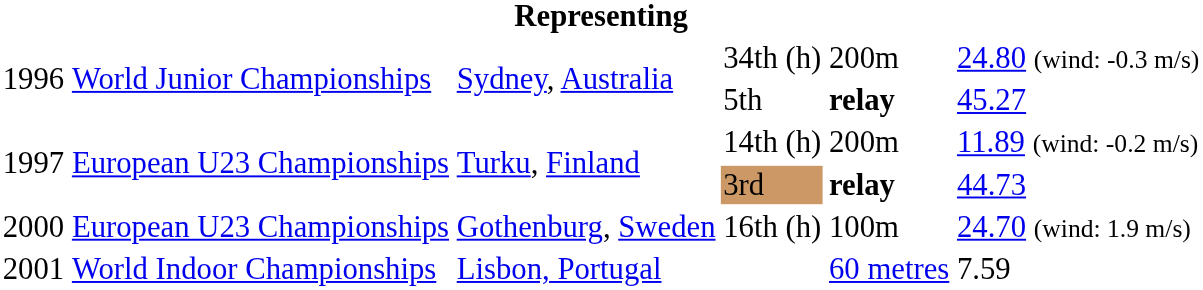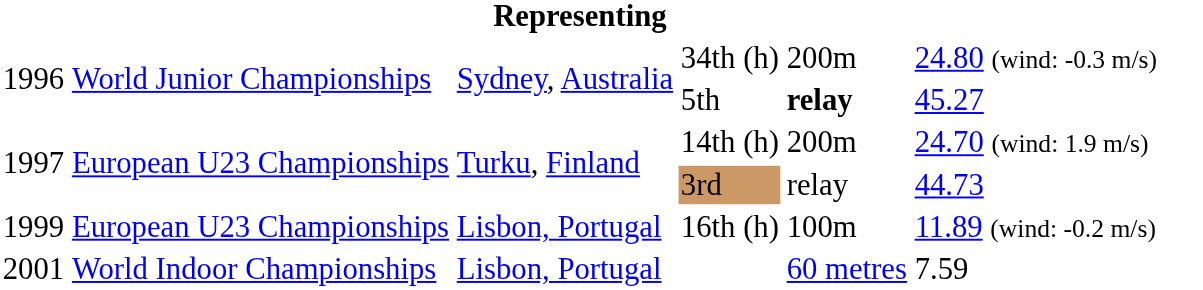14th (h) | column 6: 11.89 (wind: -0.2 m/s) -> 24.70 (wind: 1.9 m/s)
3rd | column 5: bold -> normal
16th (h) | column 1: 2000 -> 1999
16th (h) | column 3: Gothenburg, Sweden -> Lisbon, Portugal
16th (h) | column 6: 24.70 (wind: 1.9 m/s) -> 11.89 (wind: -0.2 m/s)
